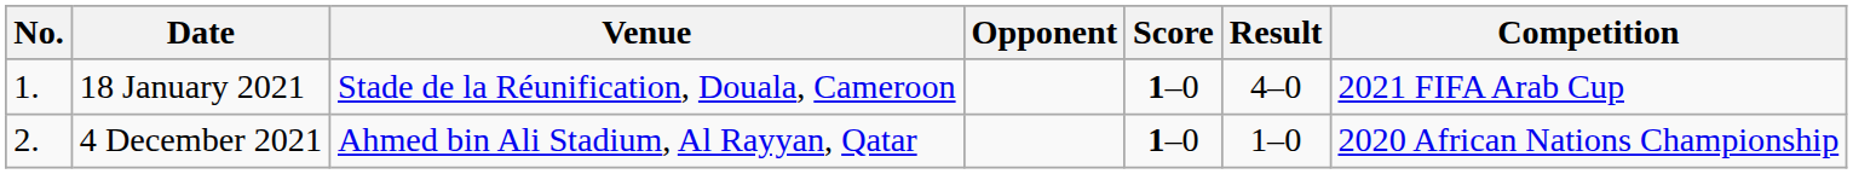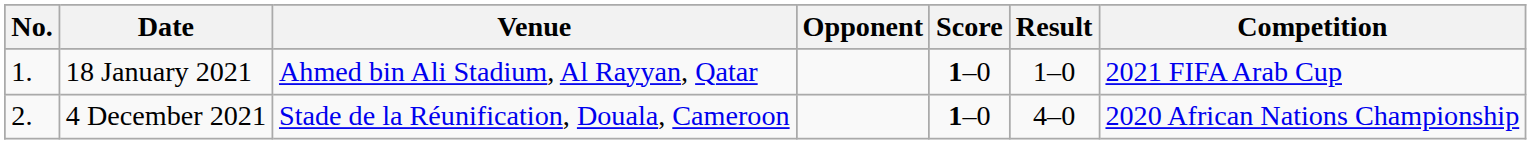18 January 2021 | Venue: Stade de la Réunification, Douala, Cameroon -> Ahmed bin Ali Stadium, Al Rayyan, Qatar
18 January 2021 | Result: 4–0 -> 1–0
4 December 2021 | Venue: Ahmed bin Ali Stadium, Al Rayyan, Qatar -> Stade de la Réunification, Douala, Cameroon
4 December 2021 | Result: 1–0 -> 4–0
